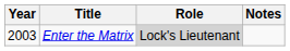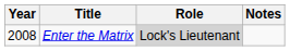Enter the Matrix | Year: 2003 -> 2008
